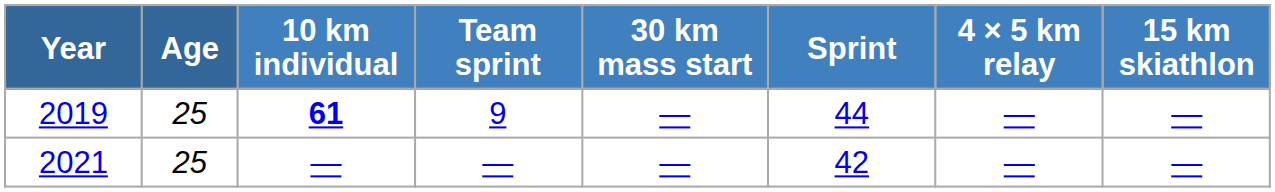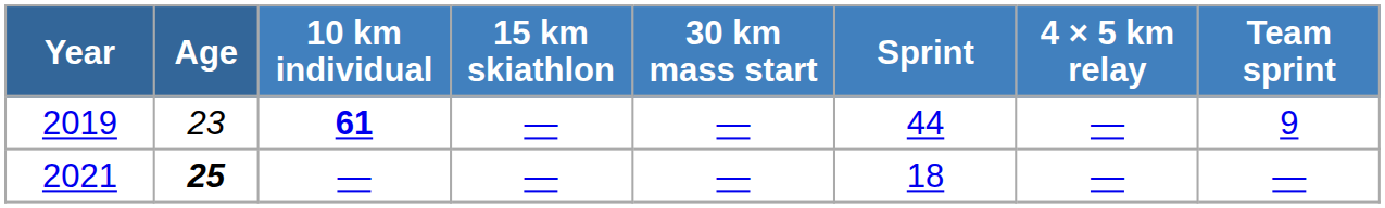columns swapped: 15 km skiathlon <-> Team sprint
2019 | Age: 25 -> 23
2021 | Age: normal -> bold
2021 | Sprint: 42 -> 18
